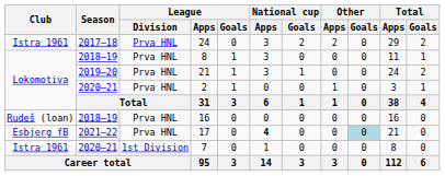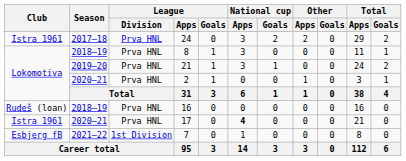17 | Club: Esbjerg fB -> Istra 1961
17 | Season: 2021–22 -> 2020–21
17 | Other / Goals: lightblue background -> no background
7 | Club: Istra 1961 -> Esbjerg fB
7 | Season: 2020–21 -> 2021–22
